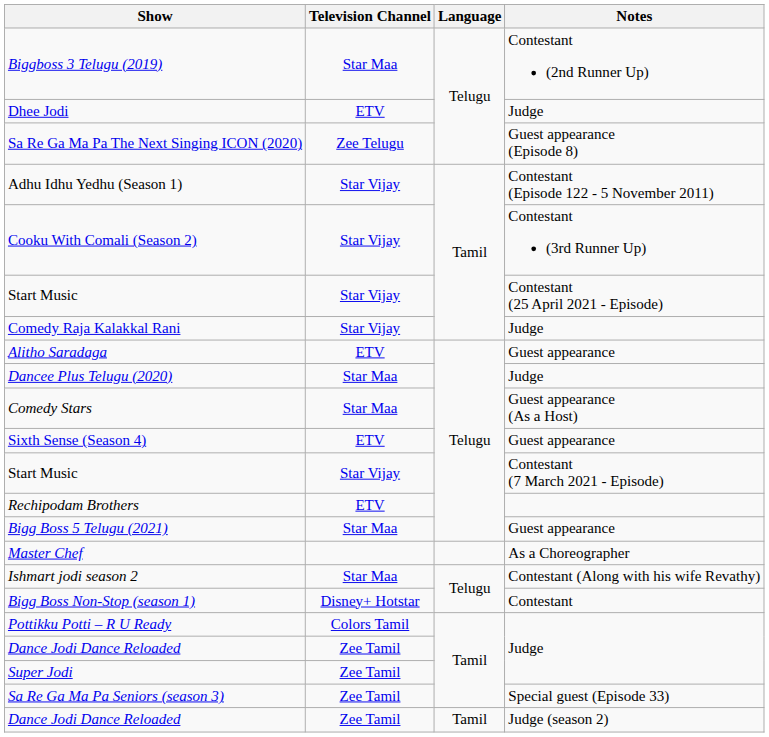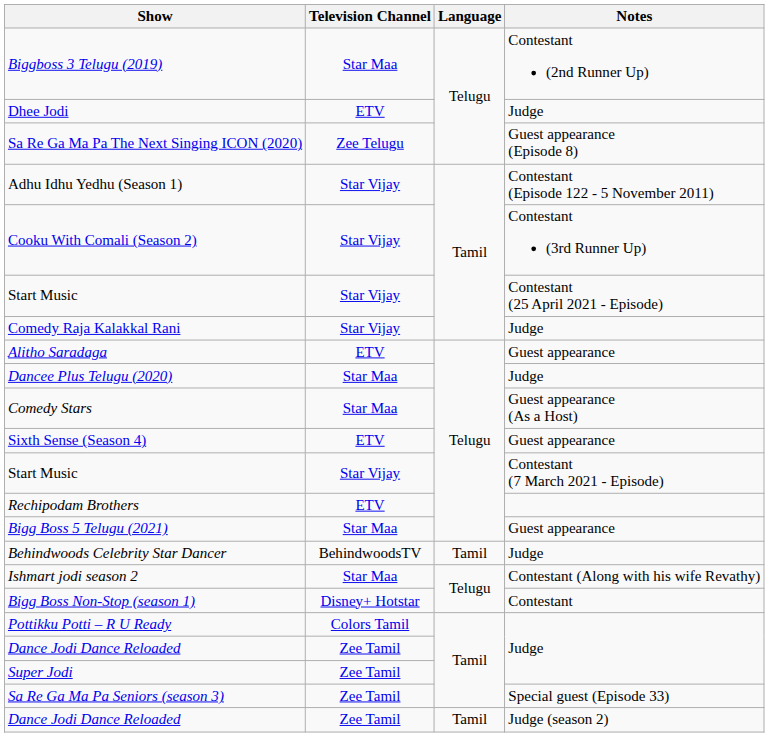- row: Master Chef | As a Choreographer
+ row: Behindwoods Celebrity Star Dancer | BehindwoodsTV | Tamil | Judge
